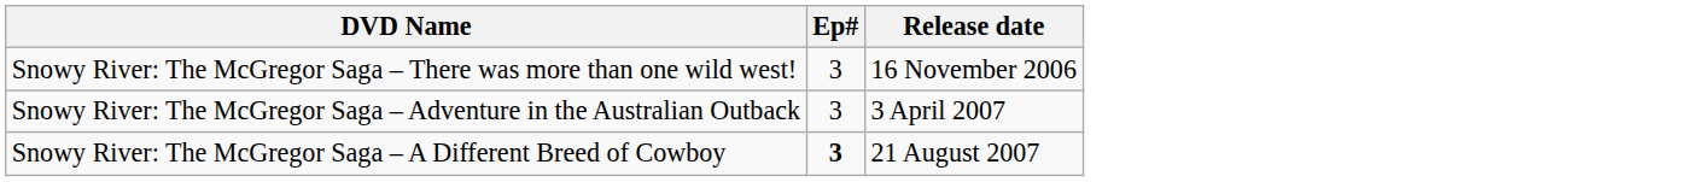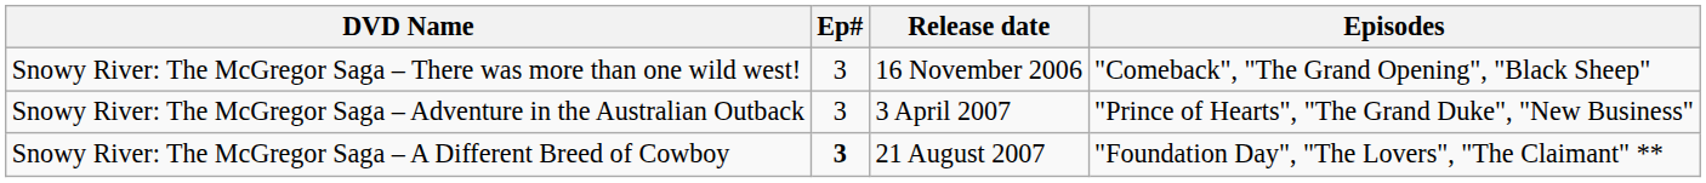+ column: Episodes | "Comeback", "The Grand Opening", "Black Sheep" | "Prince of Hearts", "The Grand Duke", "New Business" | "Foundation Day", "The Lovers", "The Claimant" **
